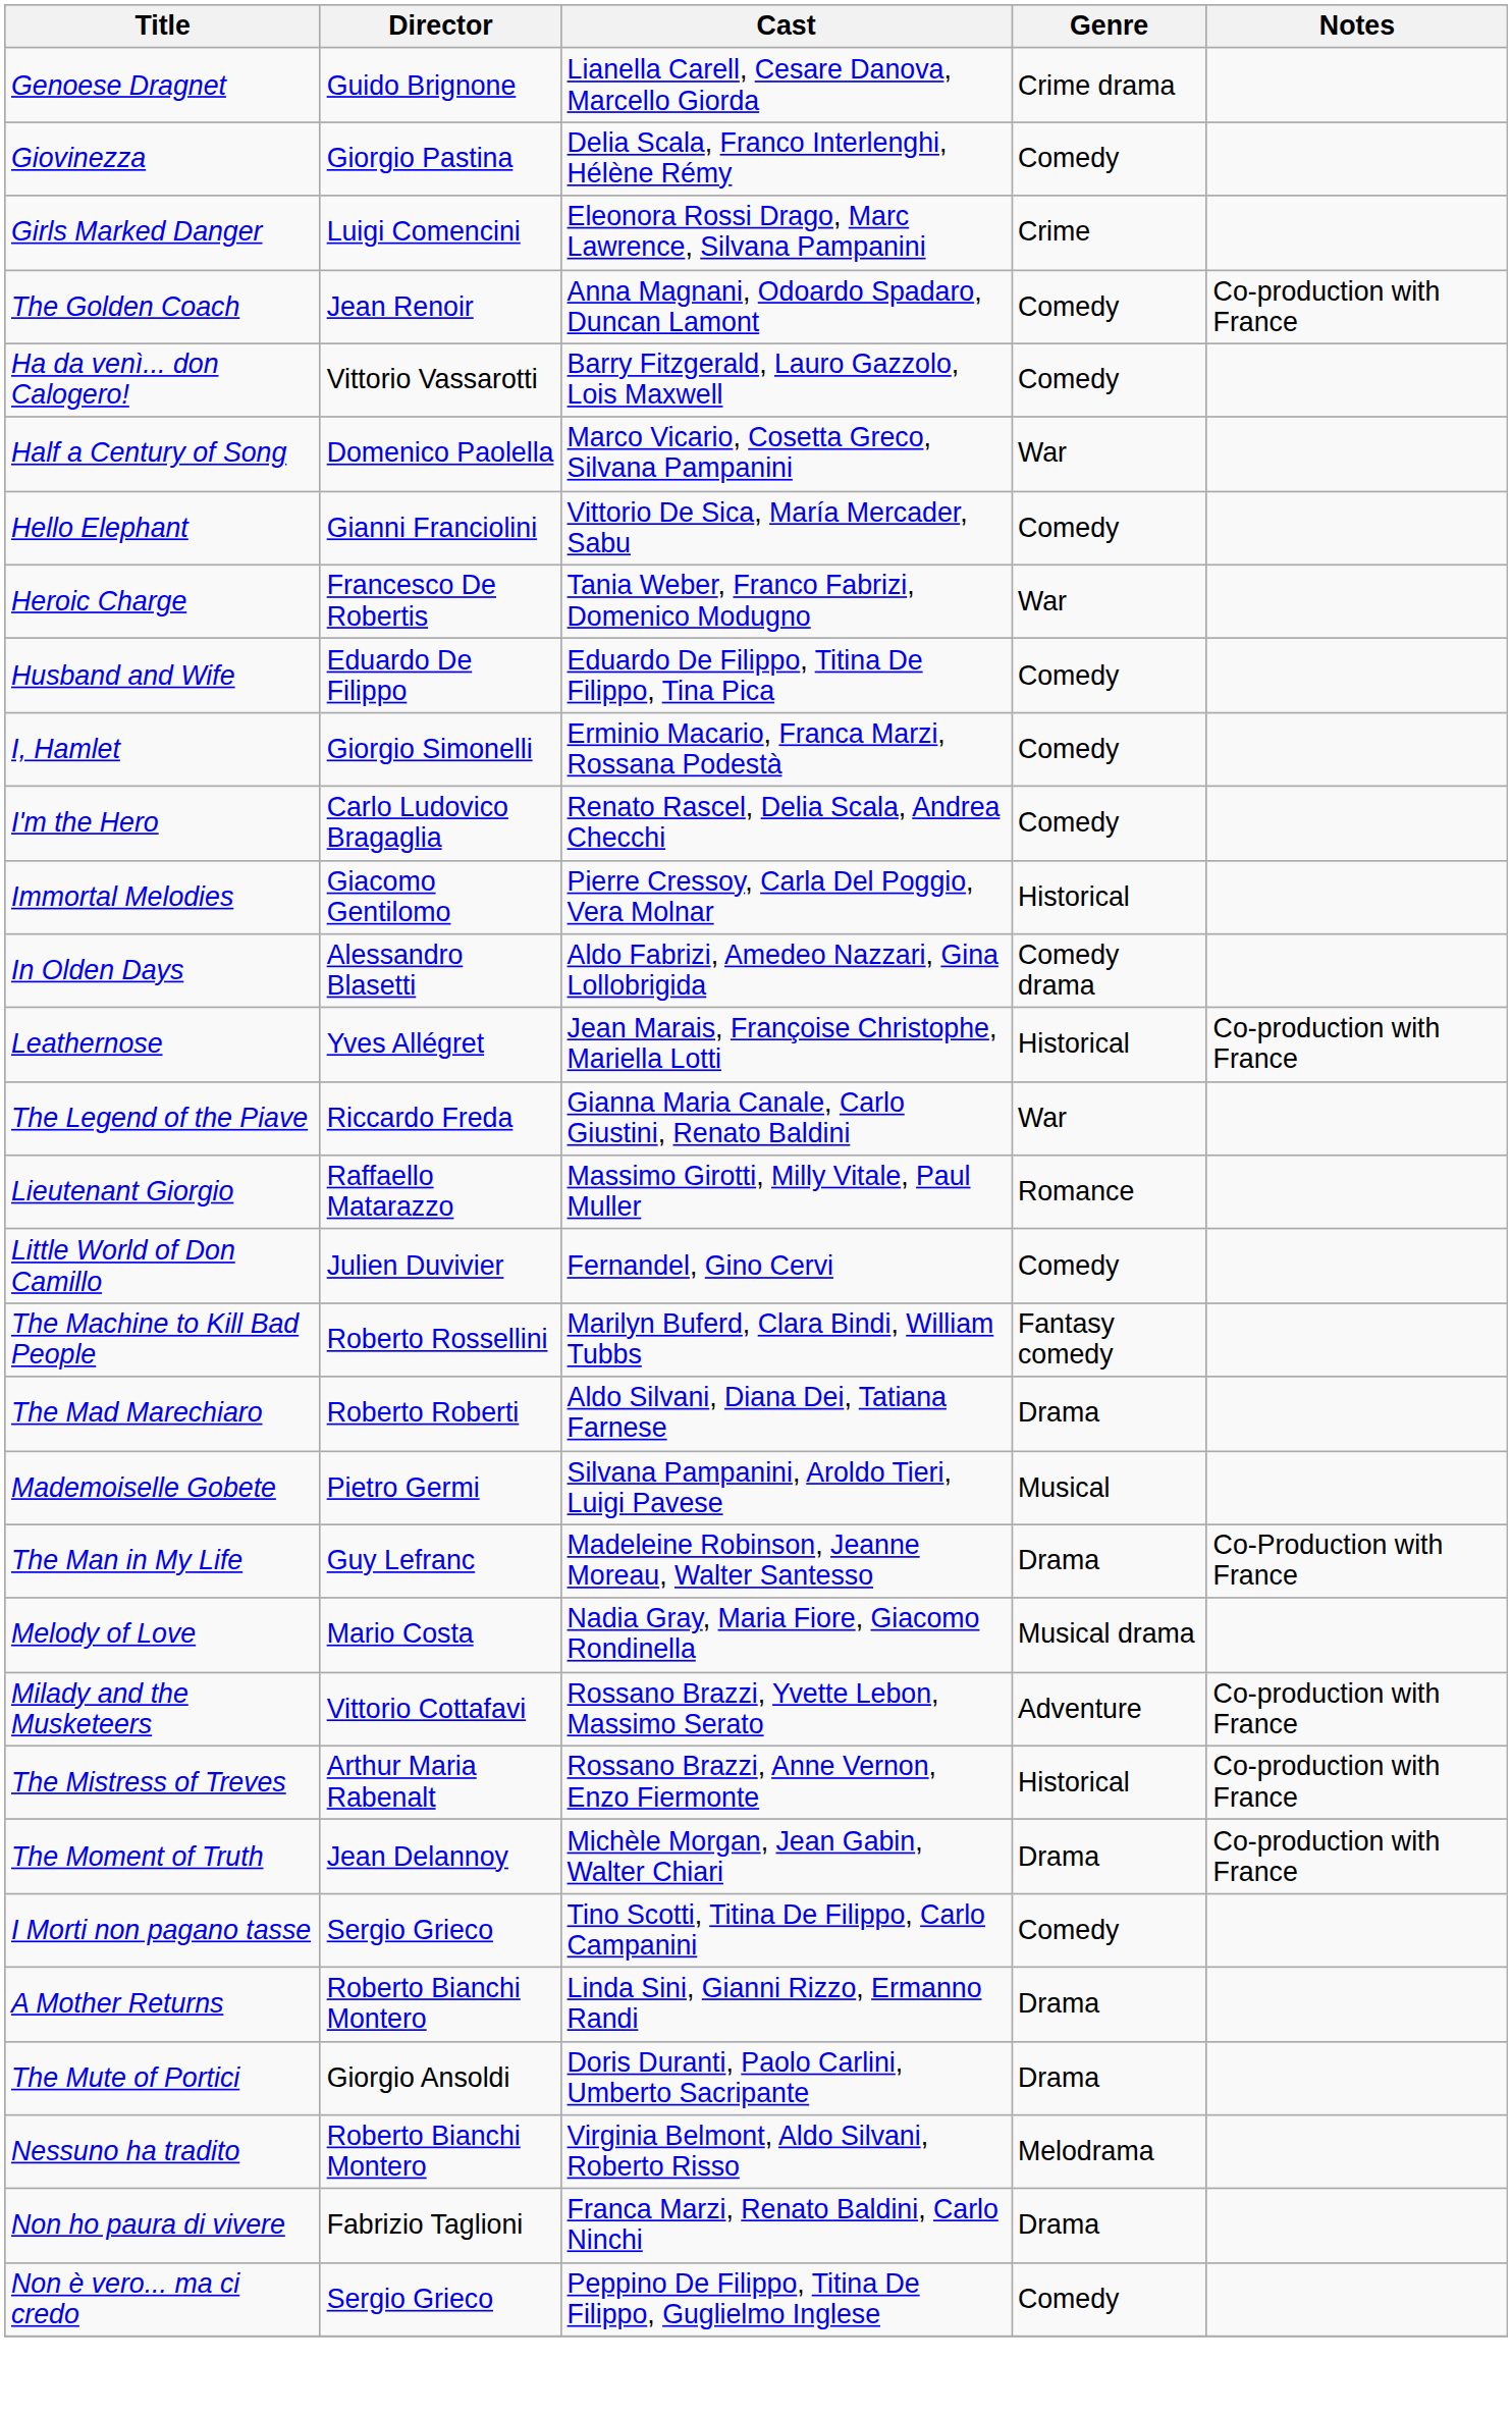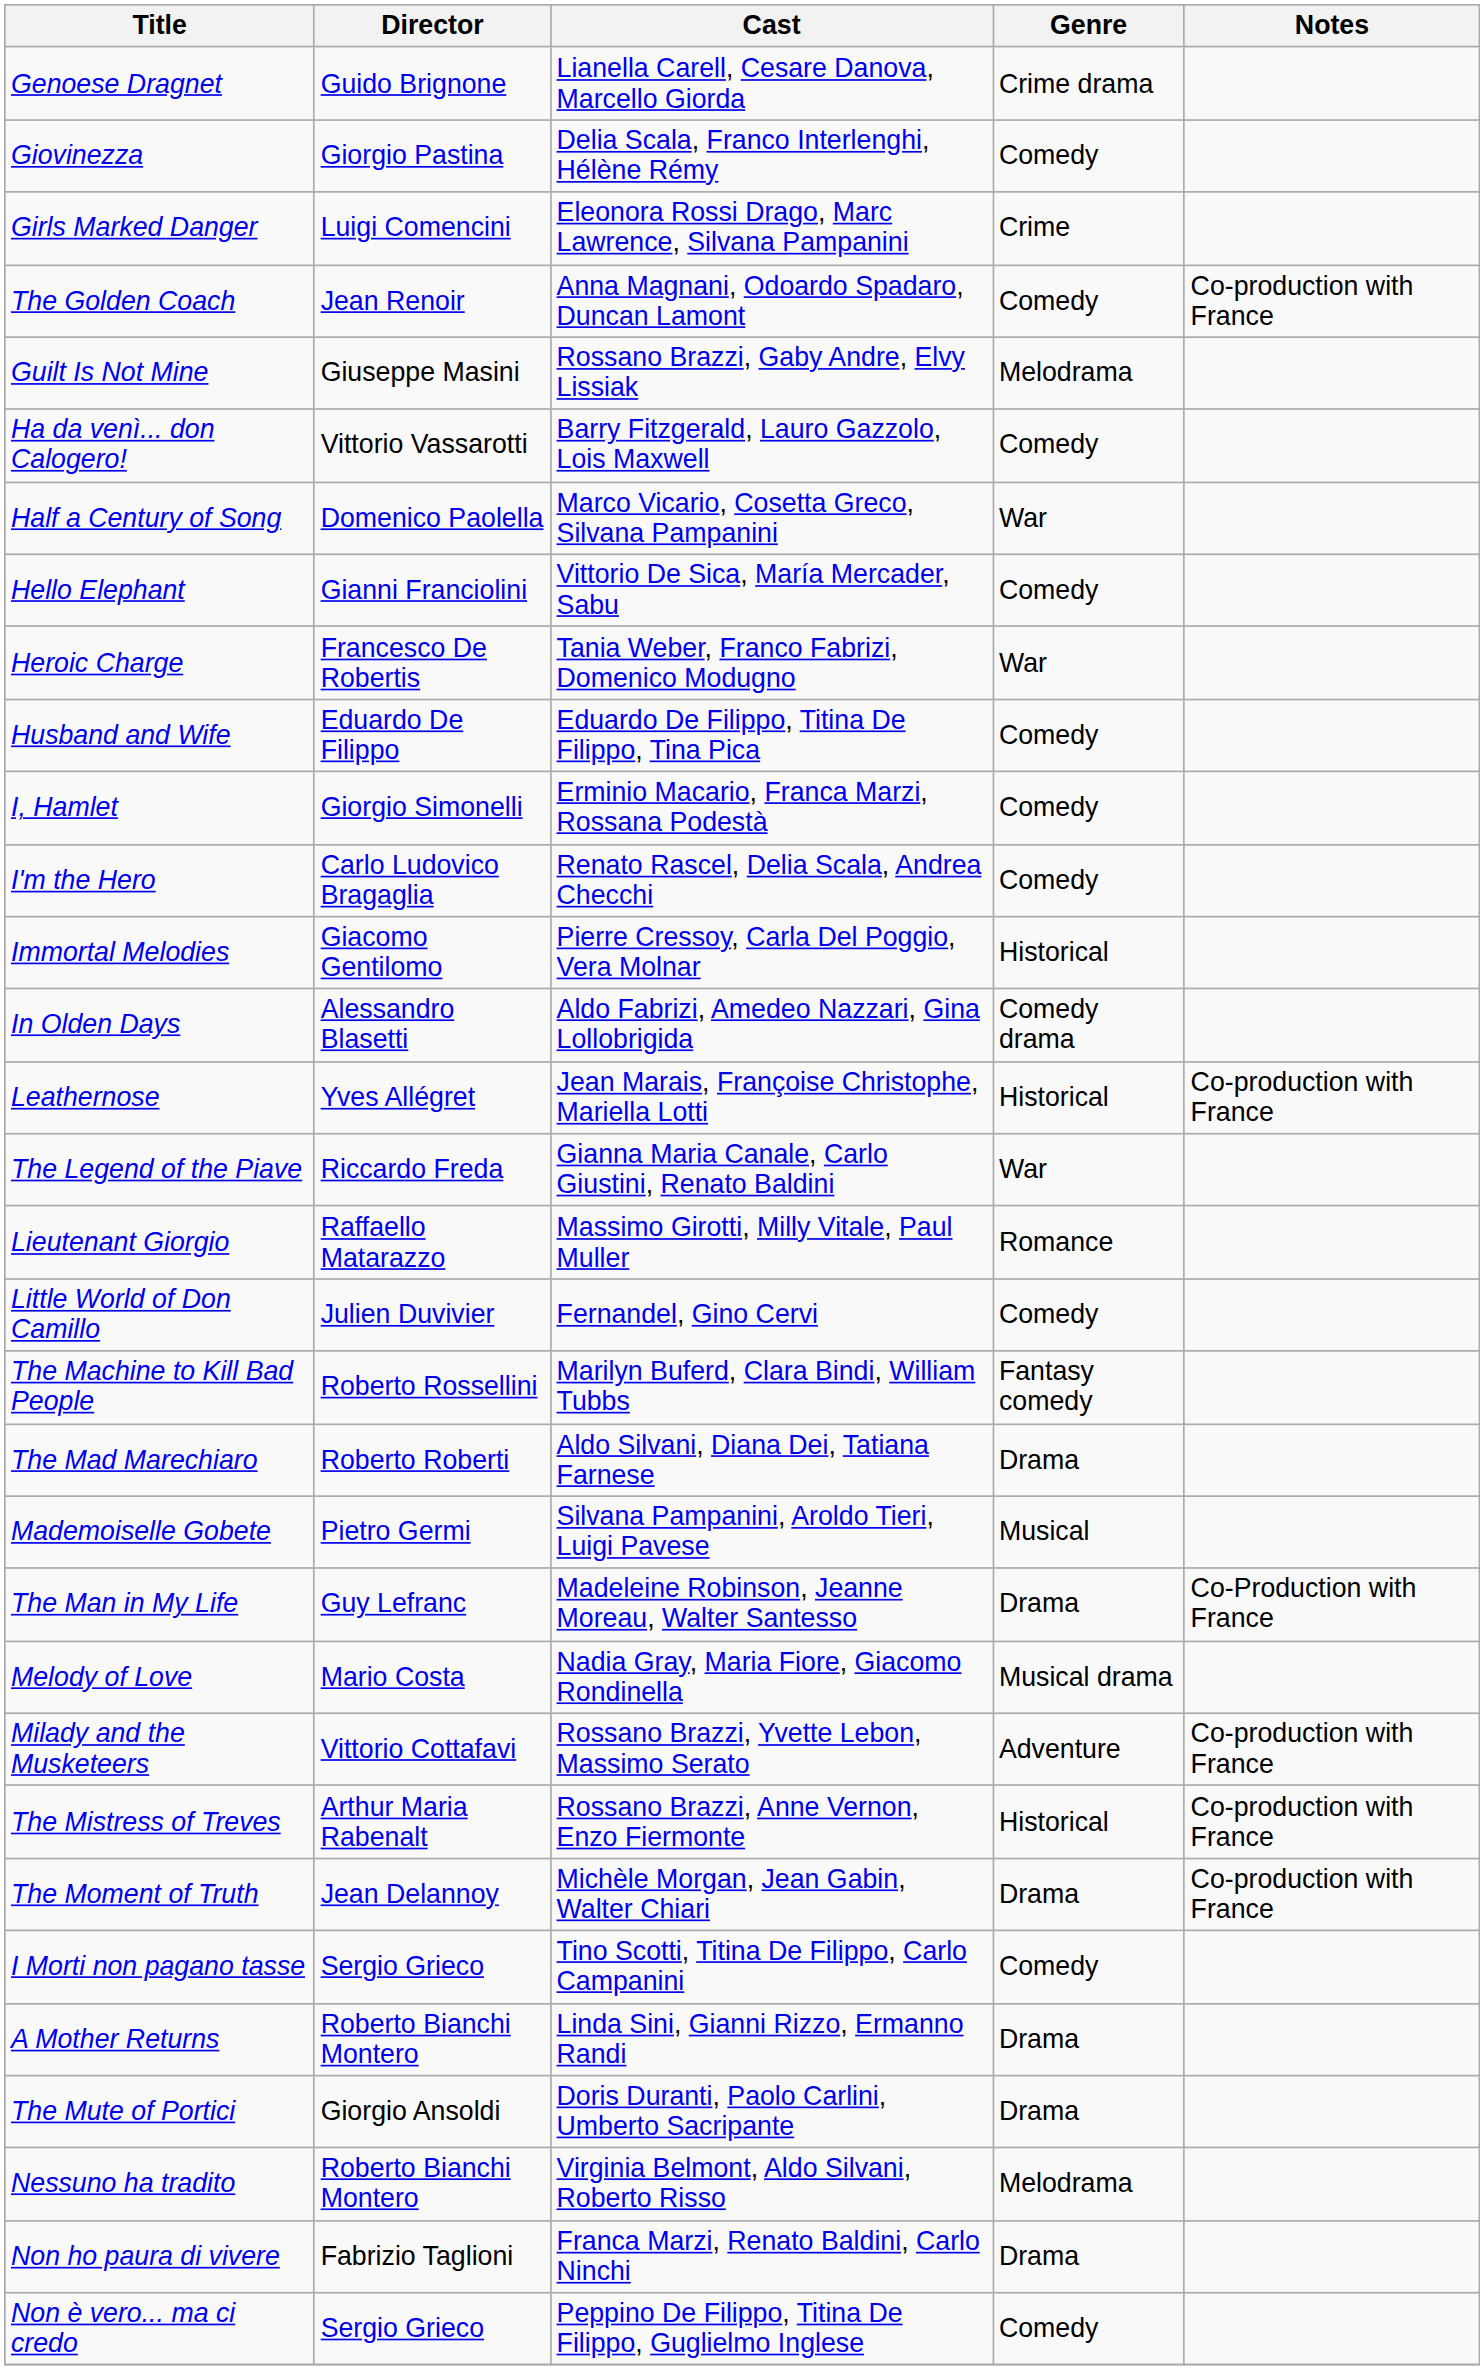+ row: Guilt Is Not Mine | Giuseppe Masini | Rossano Brazzi, Gaby Andre, Elvy Lissiak | Melodrama
